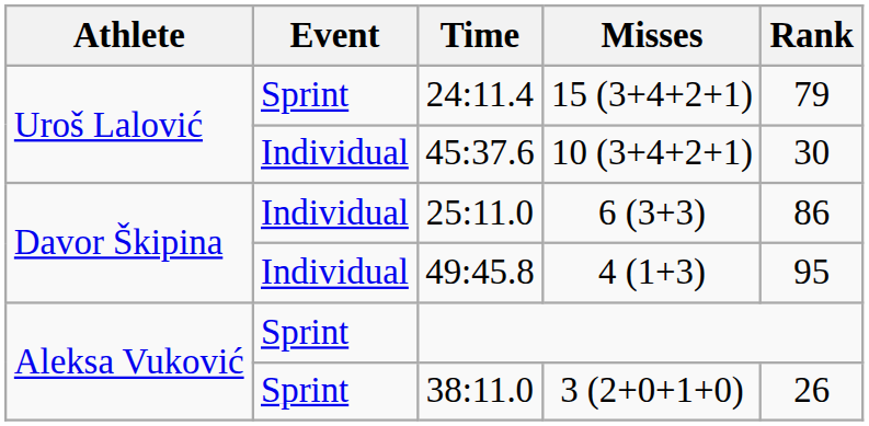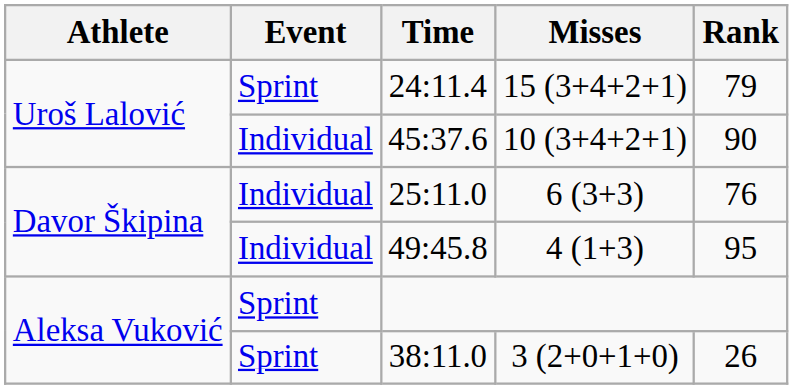45:37.6 | Rank: 30 -> 90
25:11.0 | Rank: 86 -> 76
